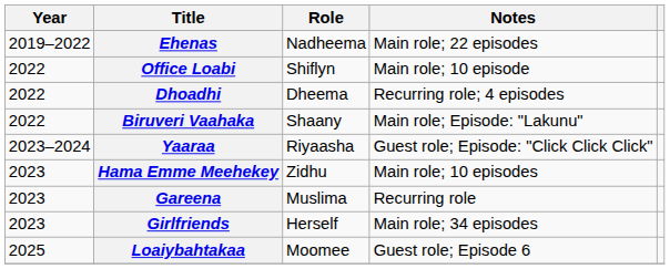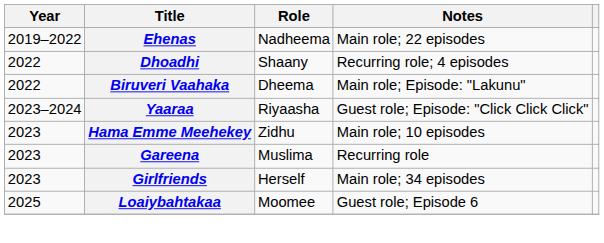- row: 2022 | Office Loabi | Shiflyn | Main role; 10 episode
Dhoadhi | Role: Dheema -> Shaany
Biruveri Vaahaka | Role: Shaany -> Dheema
